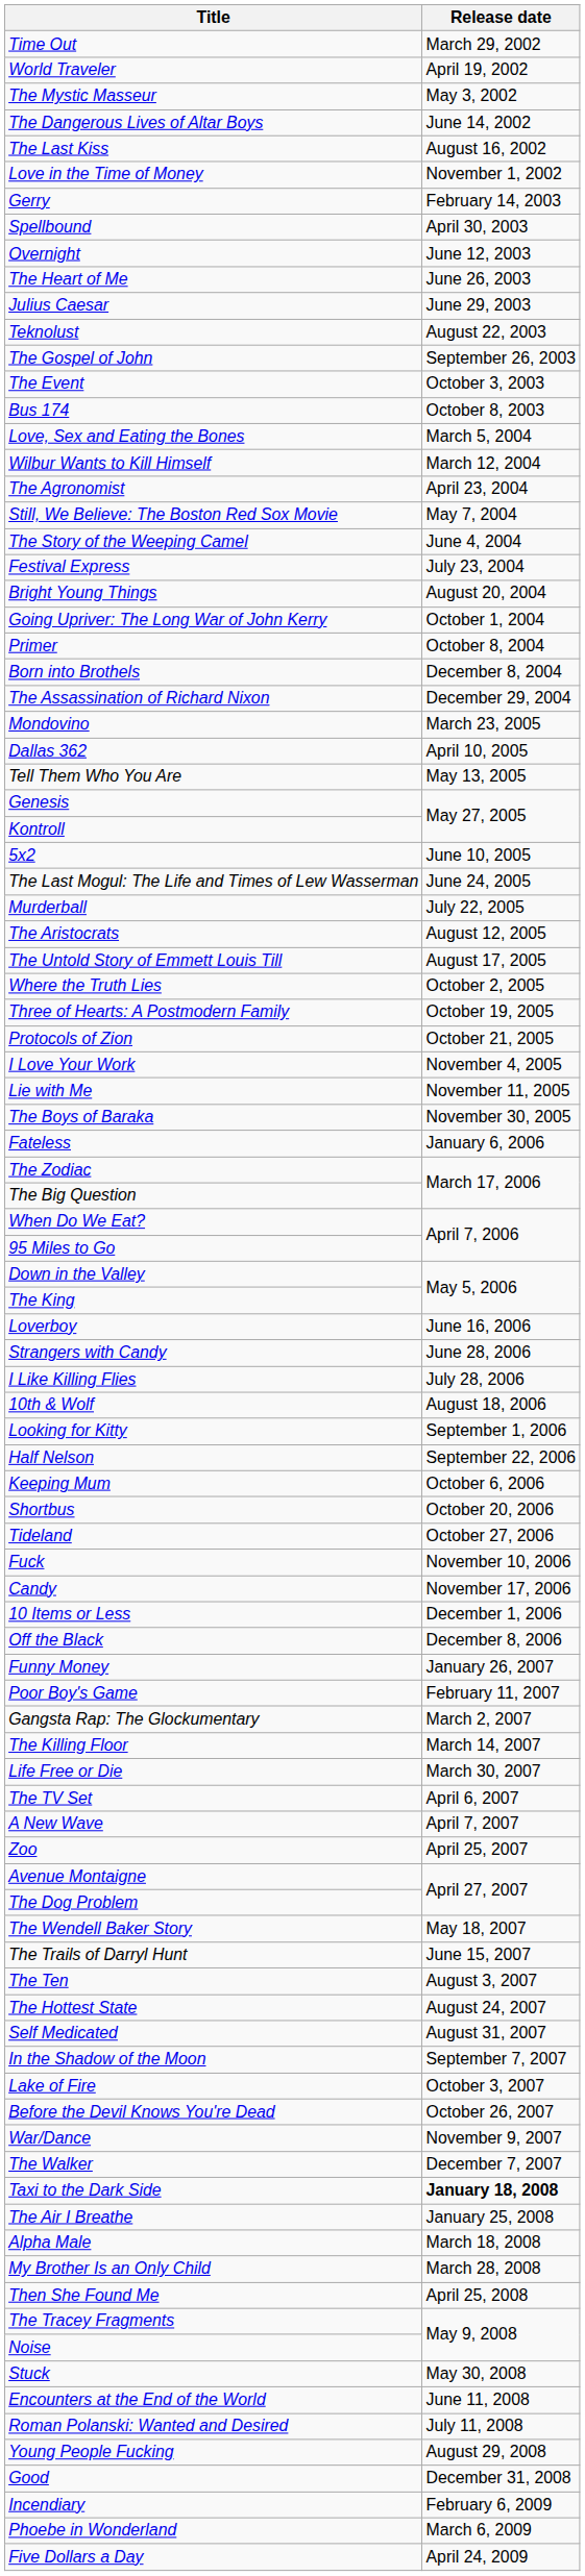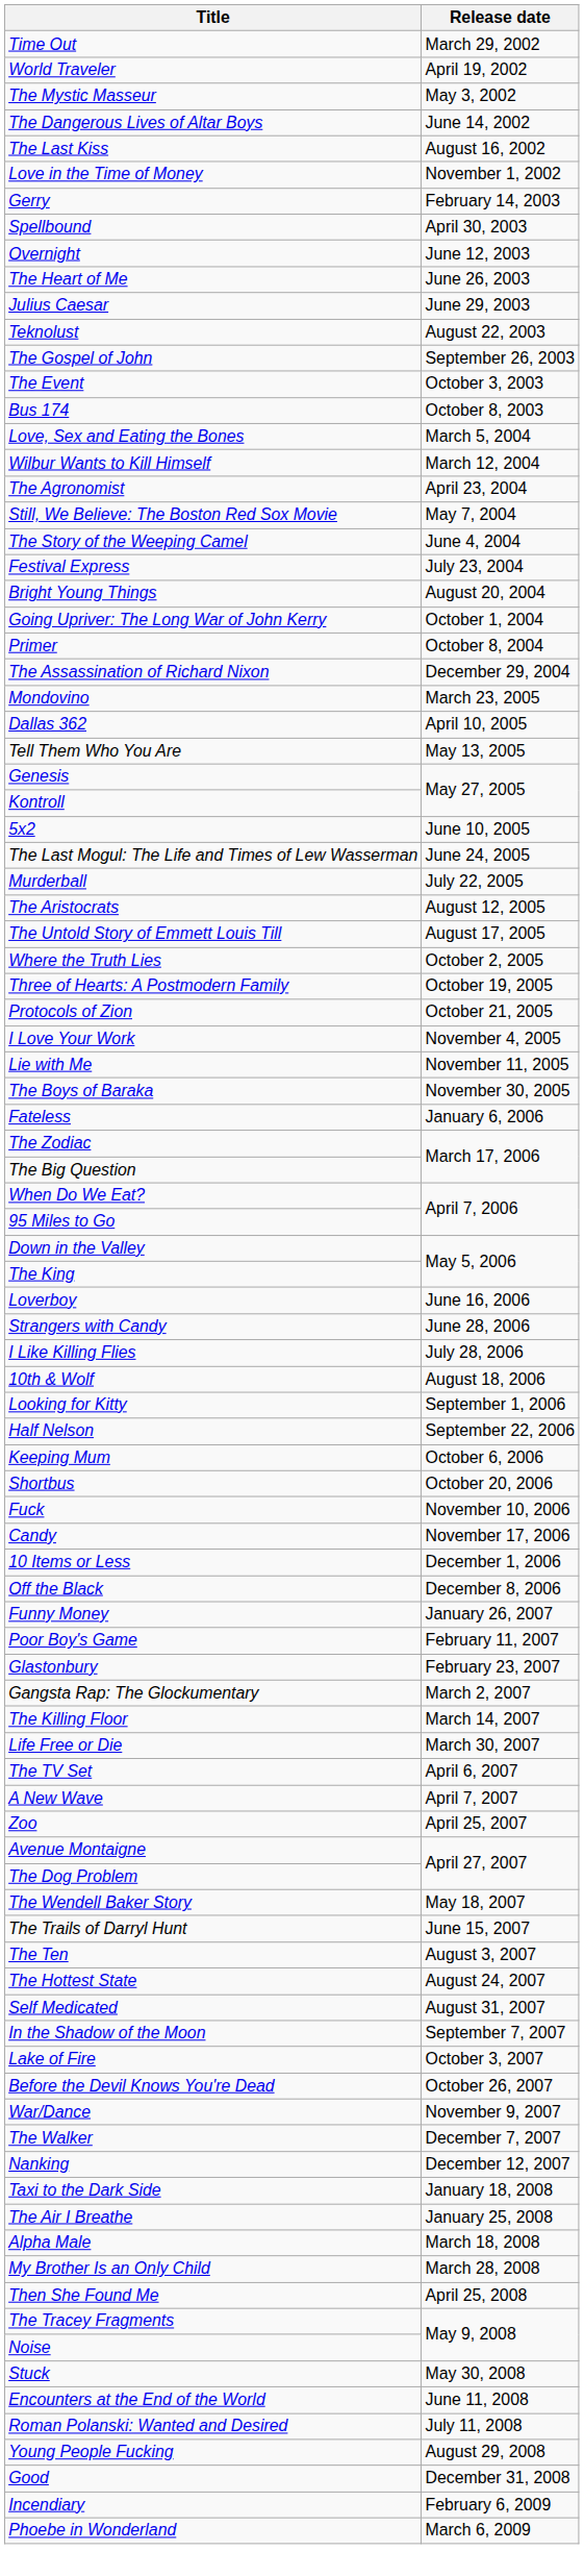- row: Born into Brothels | December 8, 2004
- row: Tideland | October 27, 2006
+ row: Glastonbury | February 23, 2007
+ row: Nanking | December 12, 2007
Taxi to the Dark Side | Release date: bold -> normal
- row: Five Dollars a Day | April 24, 2009
